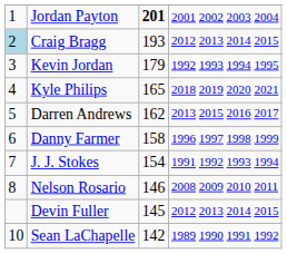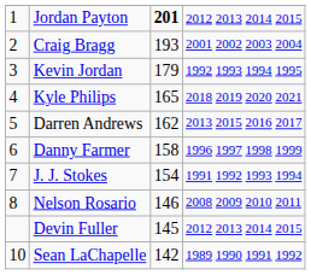Jordan Payton | column 4: 2001 2002 2003 2004 -> 2012 2013 2014 2015
Craig Bragg | column 1: lightblue background -> no background
Craig Bragg | column 4: 2012 2013 2014 2015 -> 2001 2002 2003 2004
